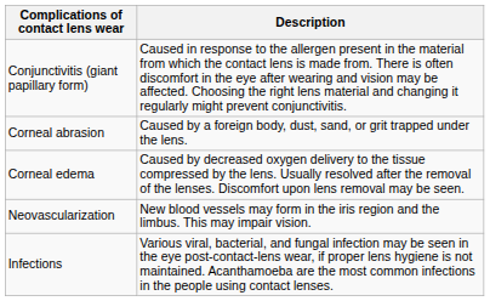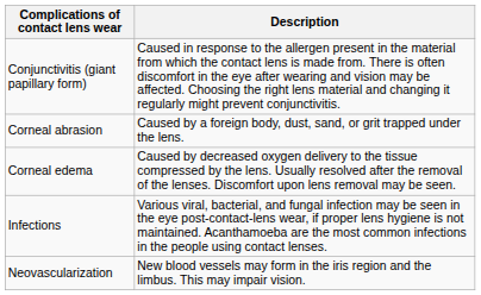rows swapped: Neovascularization <-> Infections
